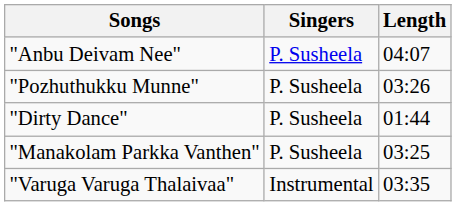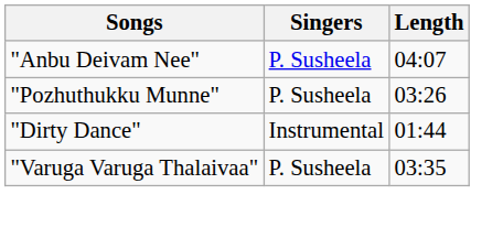"Dirty Dance" | Singers: P. Susheela -> Instrumental
- row: "Manakolam Parkka Vanthen" | P. Susheela | 03:25
"Varuga Varuga Thalaivaa" | Singers: Instrumental -> P. Susheela
